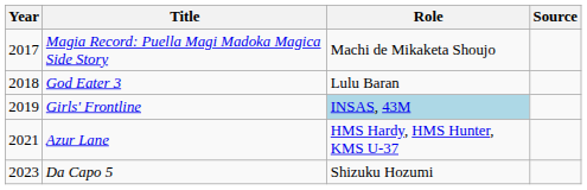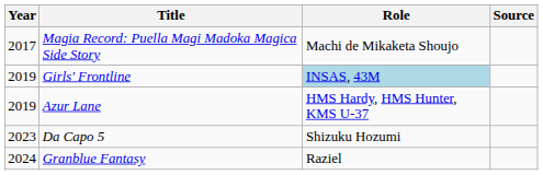- row: 2018 | God Eater 3 | Lulu Baran
Azur Lane | Year: 2021 -> 2019
+ row: 2024 | Granblue Fantasy | Raziel
